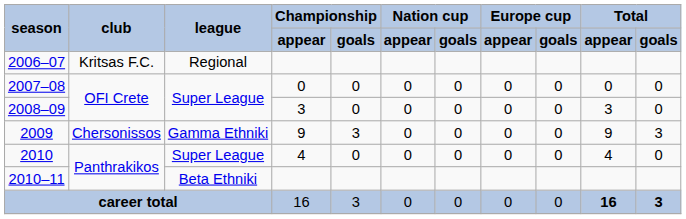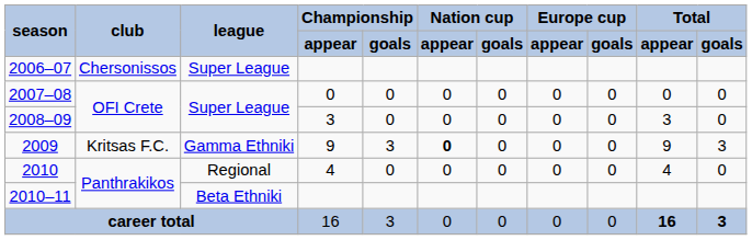2006–07 | club: Kritsas F.C. -> Chersonissos
2006–07 | league: Regional -> Super League
2009 | club: Chersonissos -> Kritsas F.C.
2009 | column 6: normal -> bold
2010 | league: Super League -> Regional
